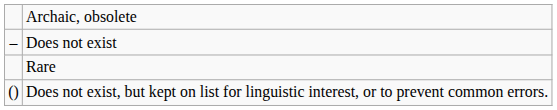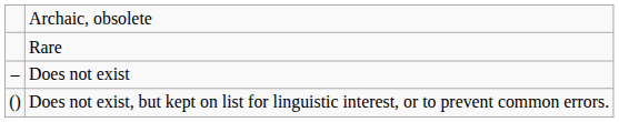rows swapped: Rare <-> Does not exist
